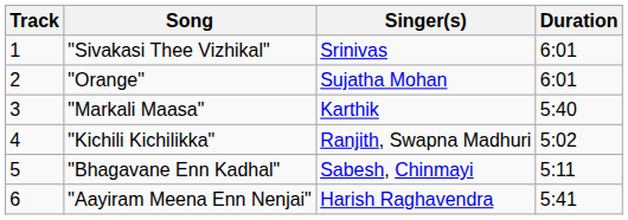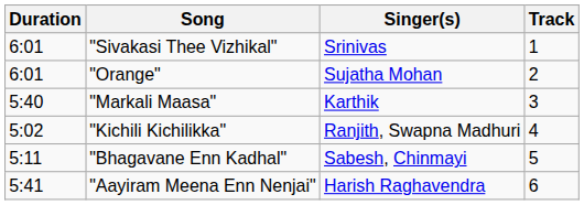columns swapped: Track <-> Duration
